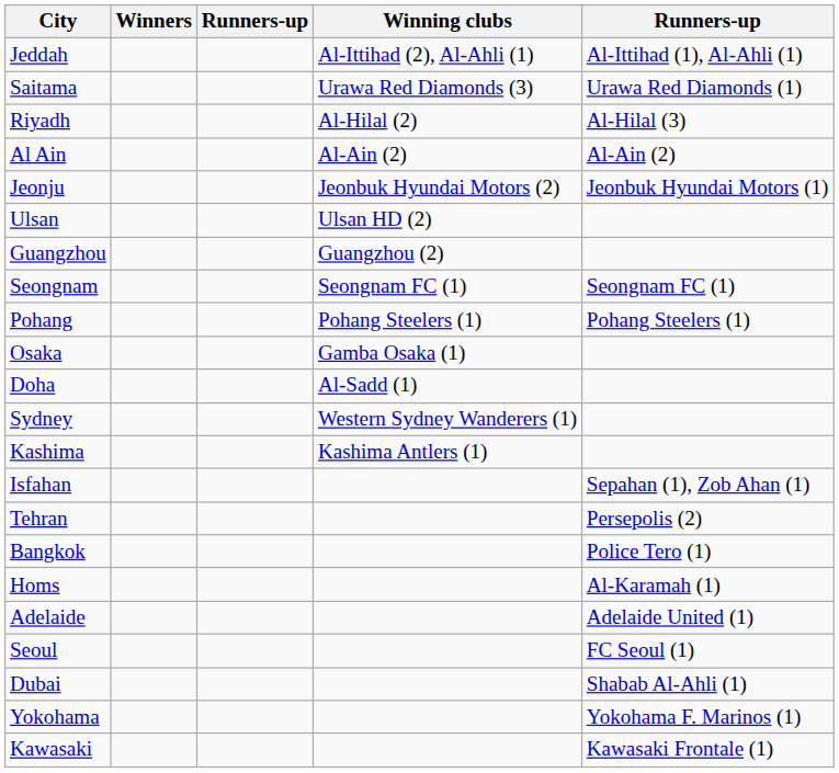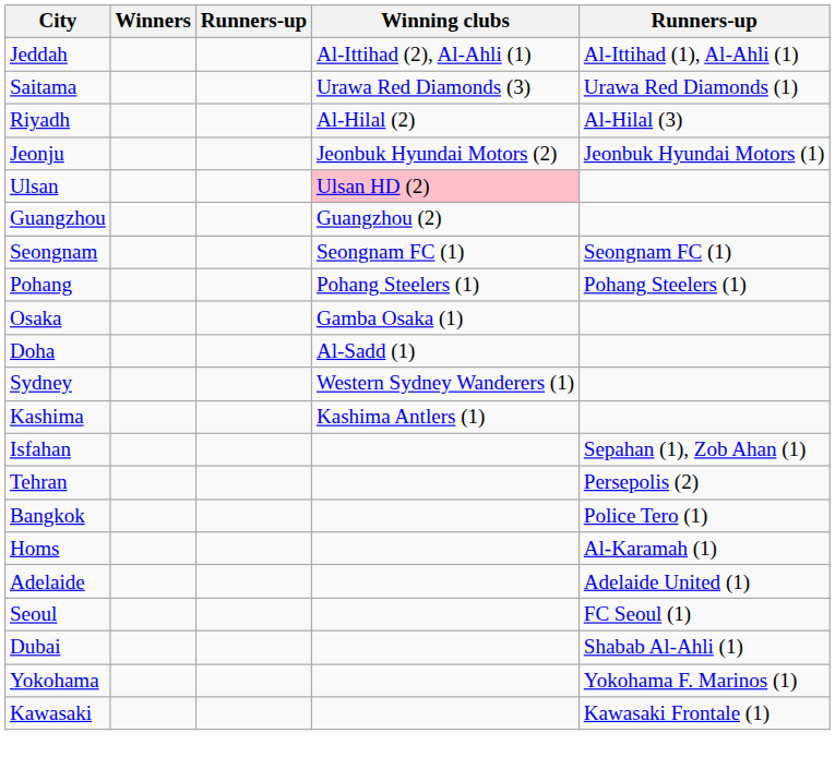- row: Al Ain | Al-Ain (2) | Al-Ain (2)
Ulsan | Winning clubs: no background -> pink background
